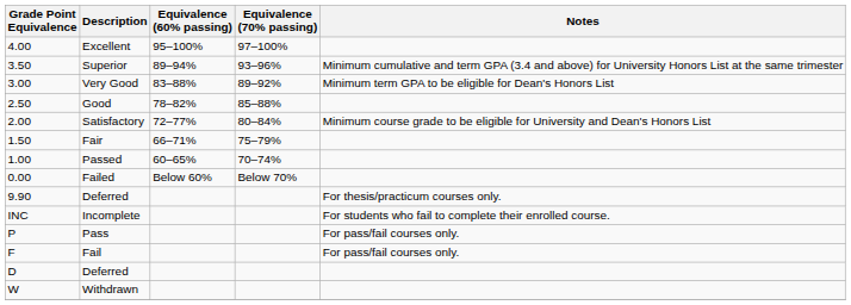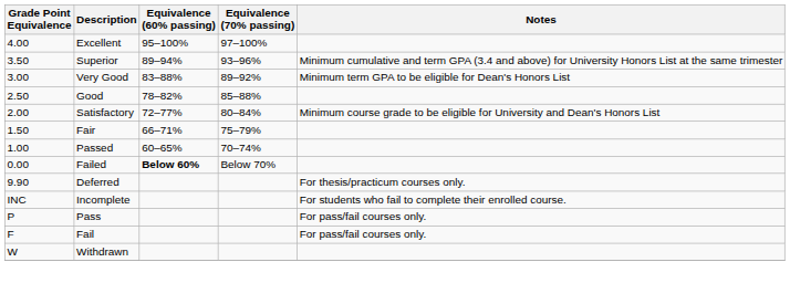Failed | Equivalence (60% passing): normal -> bold
- row: D | Deferred
